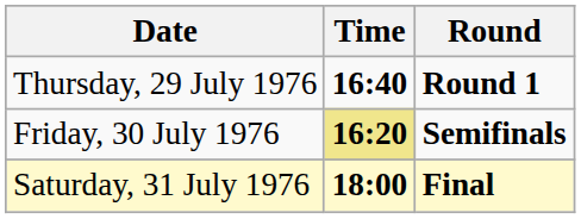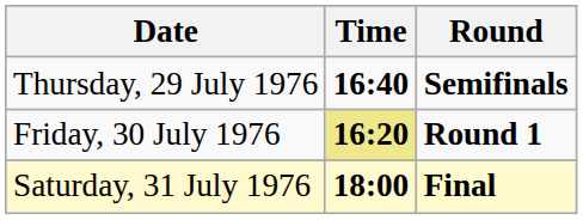Thursday, 29 July 1976 | Round: Round 1 -> Semifinals
Friday, 30 July 1976 | Round: Semifinals -> Round 1
